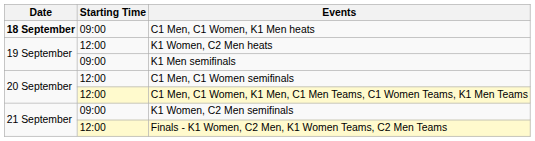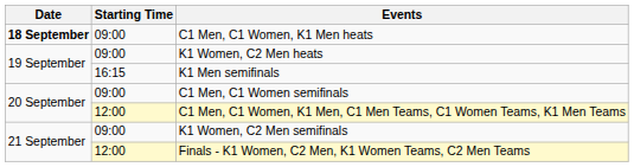K1 Women, C2 Men heats | Starting Time: 12:00 -> 09:00
K1 Men semifinals | Starting Time: 09:00 -> 16:15
C1 Men, C1 Women semifinals | Starting Time: 12:00 -> 09:00
